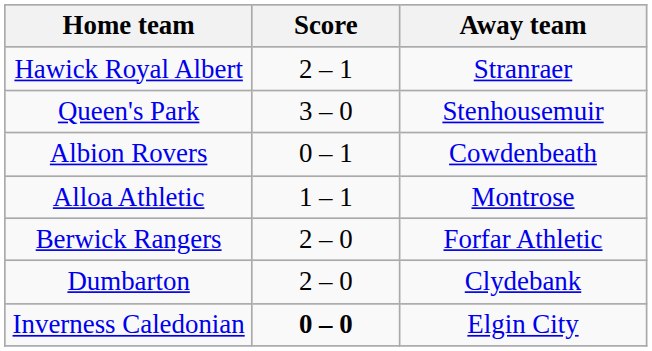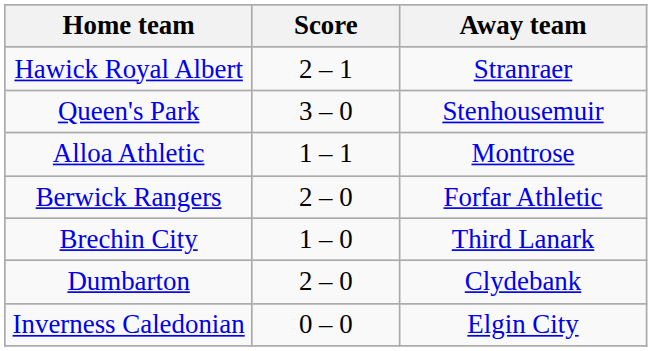- row: Albion Rovers | 0 – 1 | Cowdenbeath
+ row: Brechin City | 1 – 0 | Third Lanark
Inverness Caledonian | Score: bold -> normal
